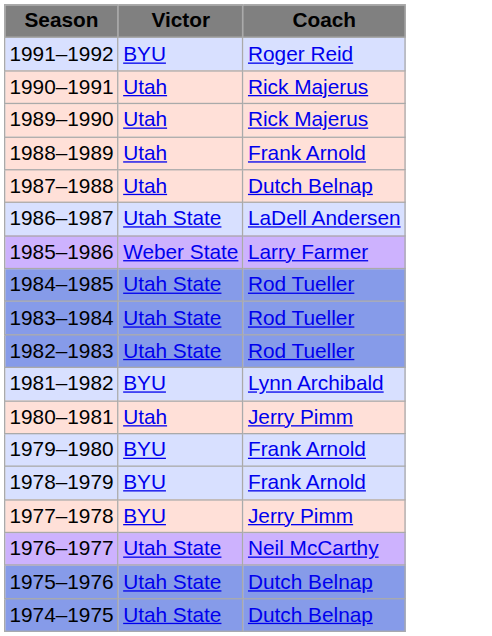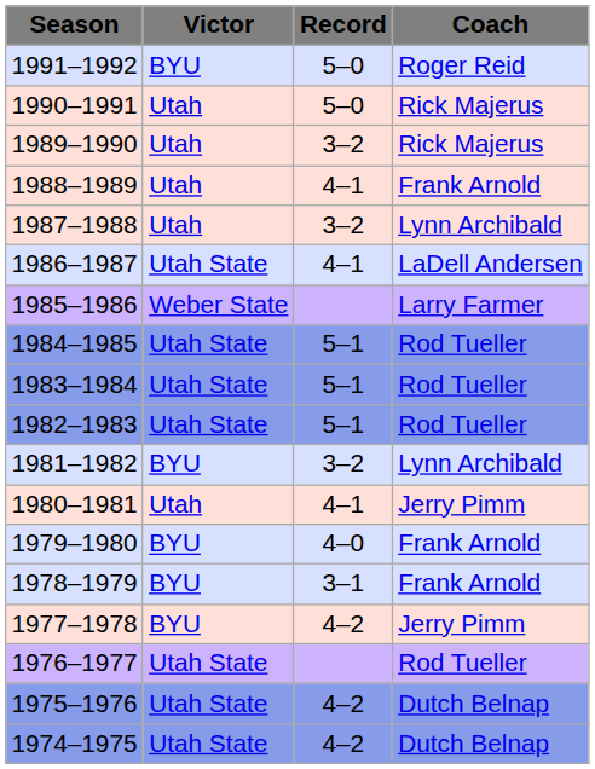+ column: Record | 5–0 | 5–0 | 3–2 | 4–1 | 3–2 | 4–1 | 5–1 | 5–1 | 5–1 | 3–2 | 4–1 | 4–0 | 3–1 | 4–2 | 4–2 | 4–2
1987–1988 | Coach: Dutch Belnap -> Lynn Archibald
1976–1977 | Coach: Neil McCarthy -> Rod Tueller
